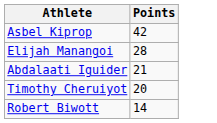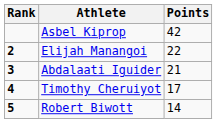+ column: Rank | 2 | 3 | 4 | 5
Elijah Manangoi | Points: 28 -> 22
Timothy Cheruiyot | Points: 20 -> 17
